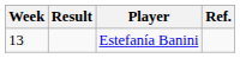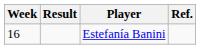Estefanía Banini | Week: 13 -> 16
